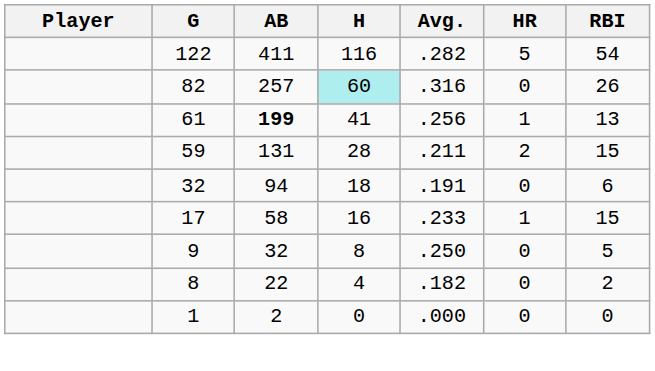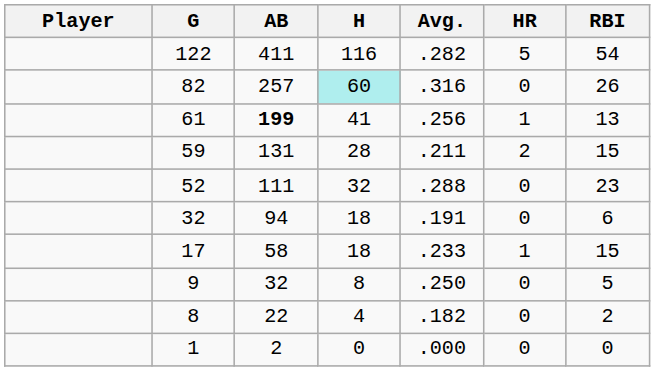+ row: 52 | 111 | 32 | .288 | 0 | 23
17 | H: 16 -> 18
